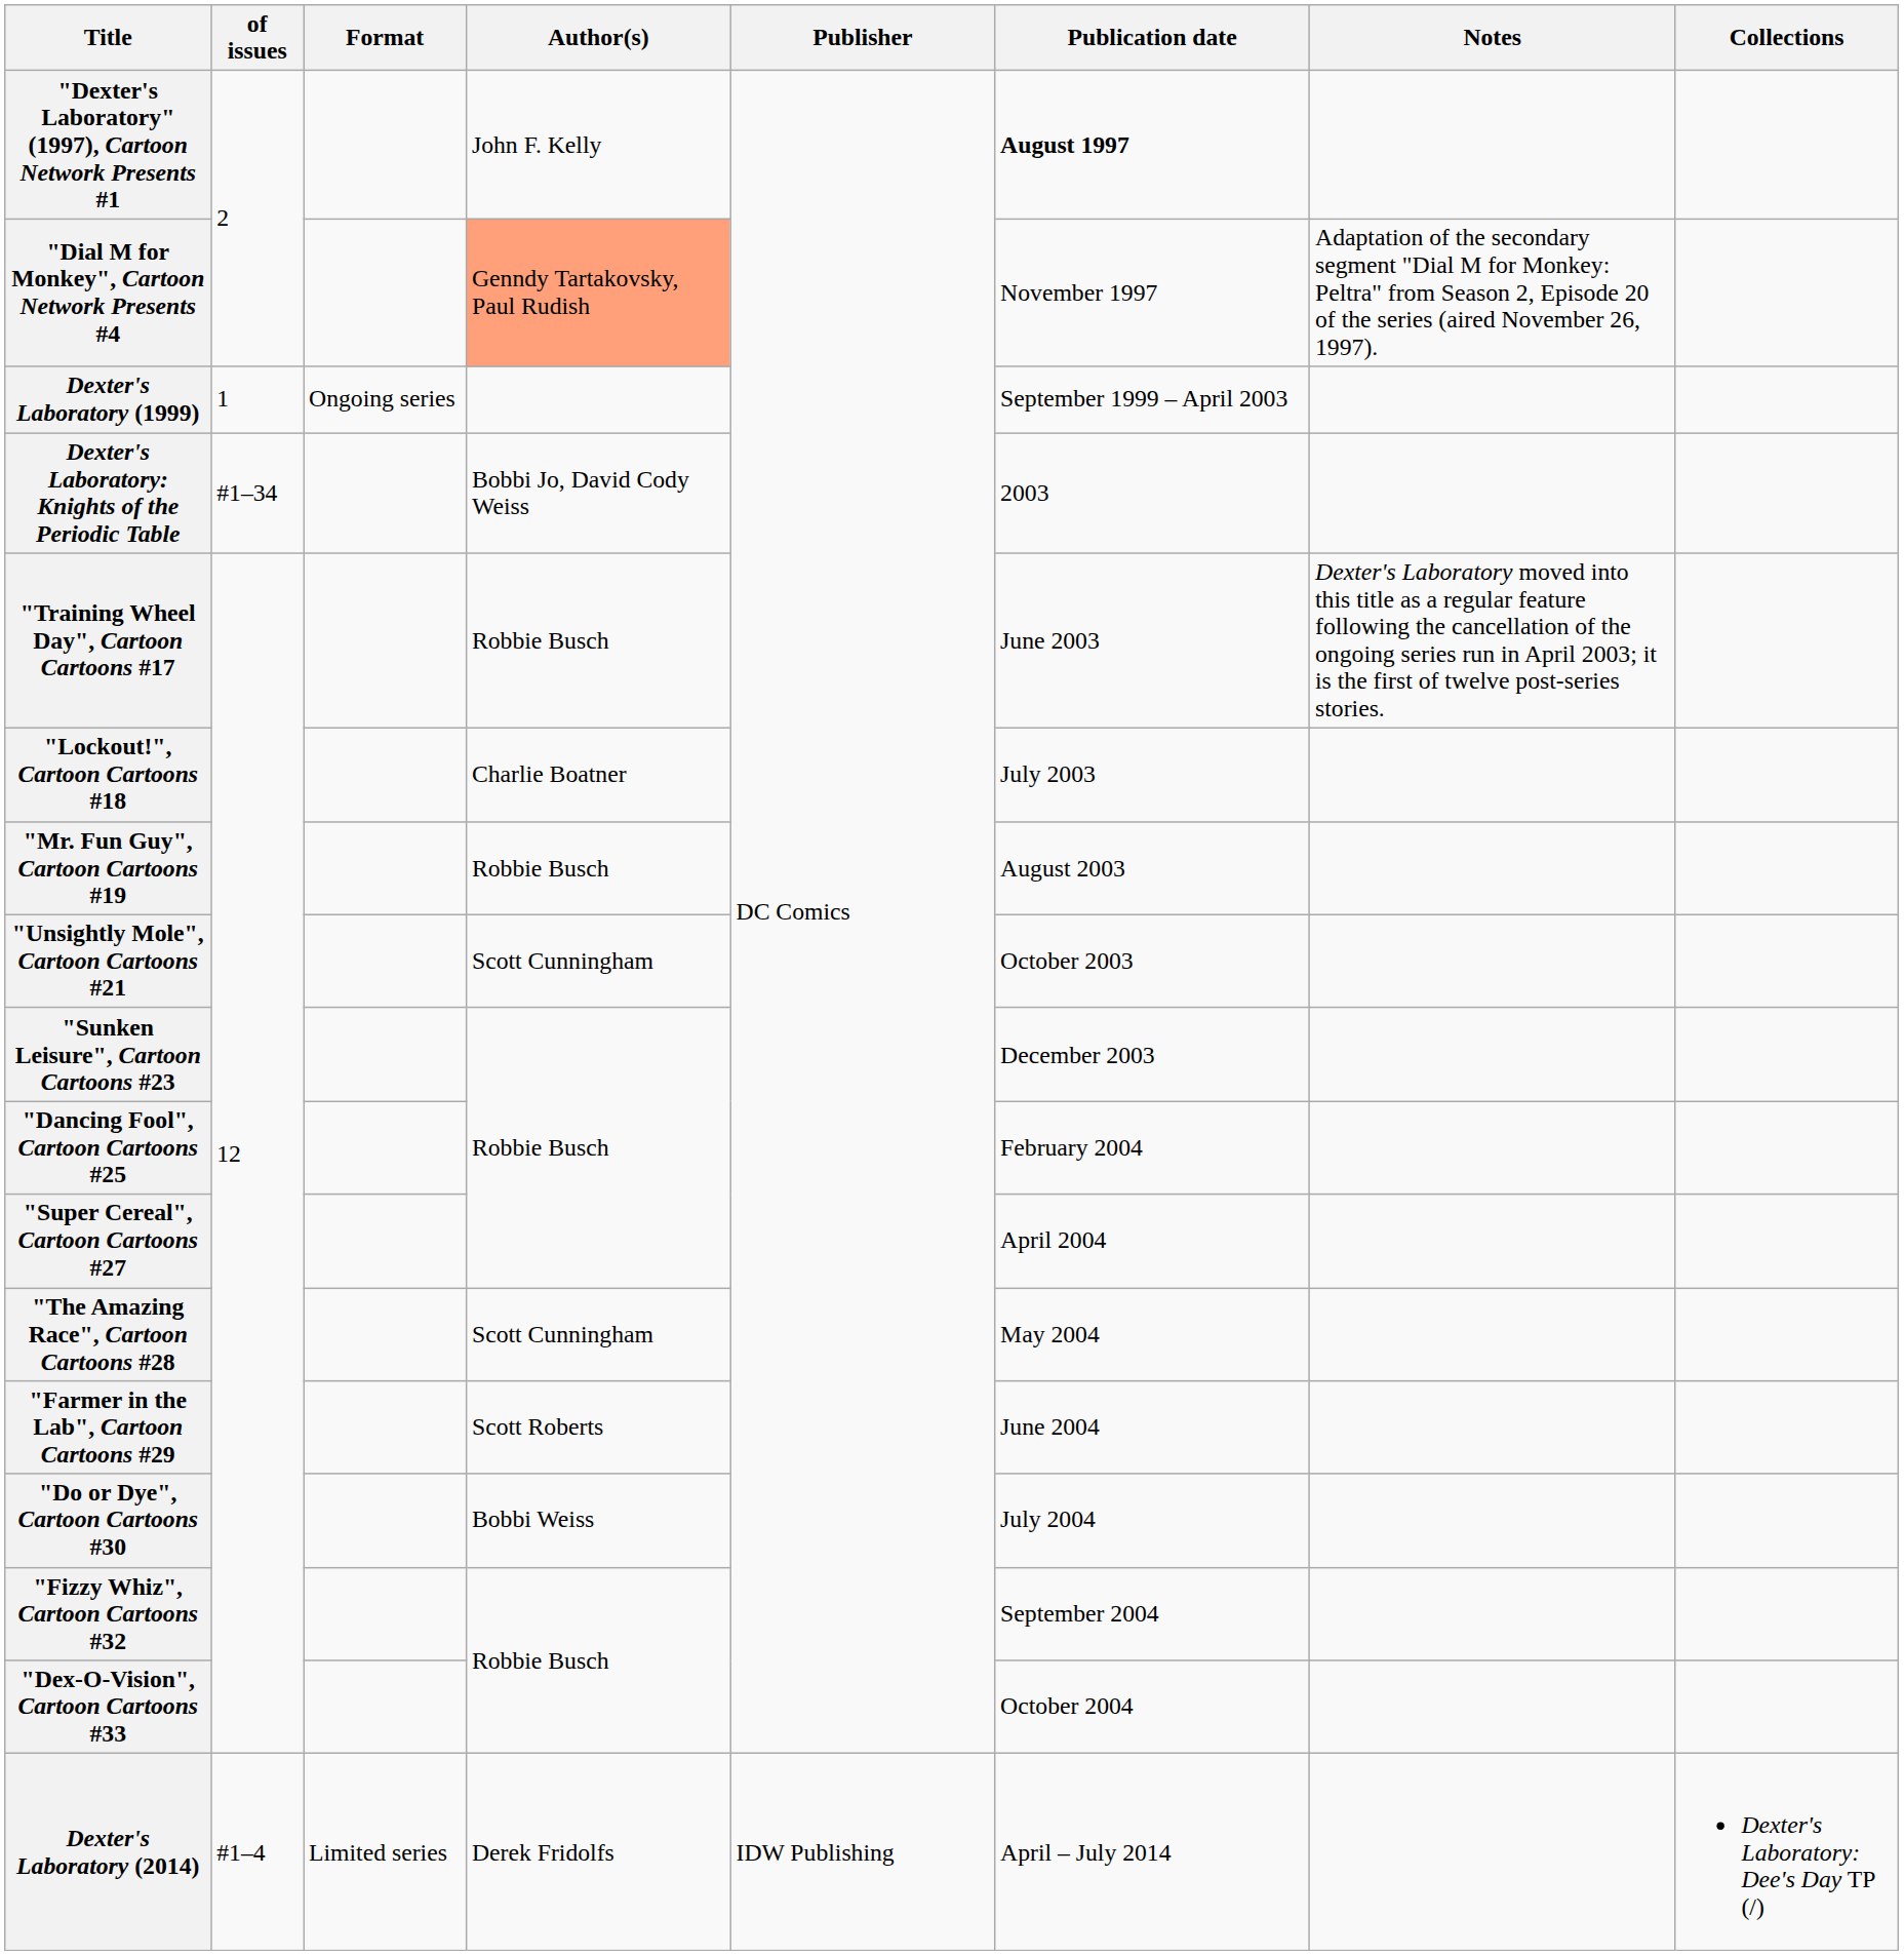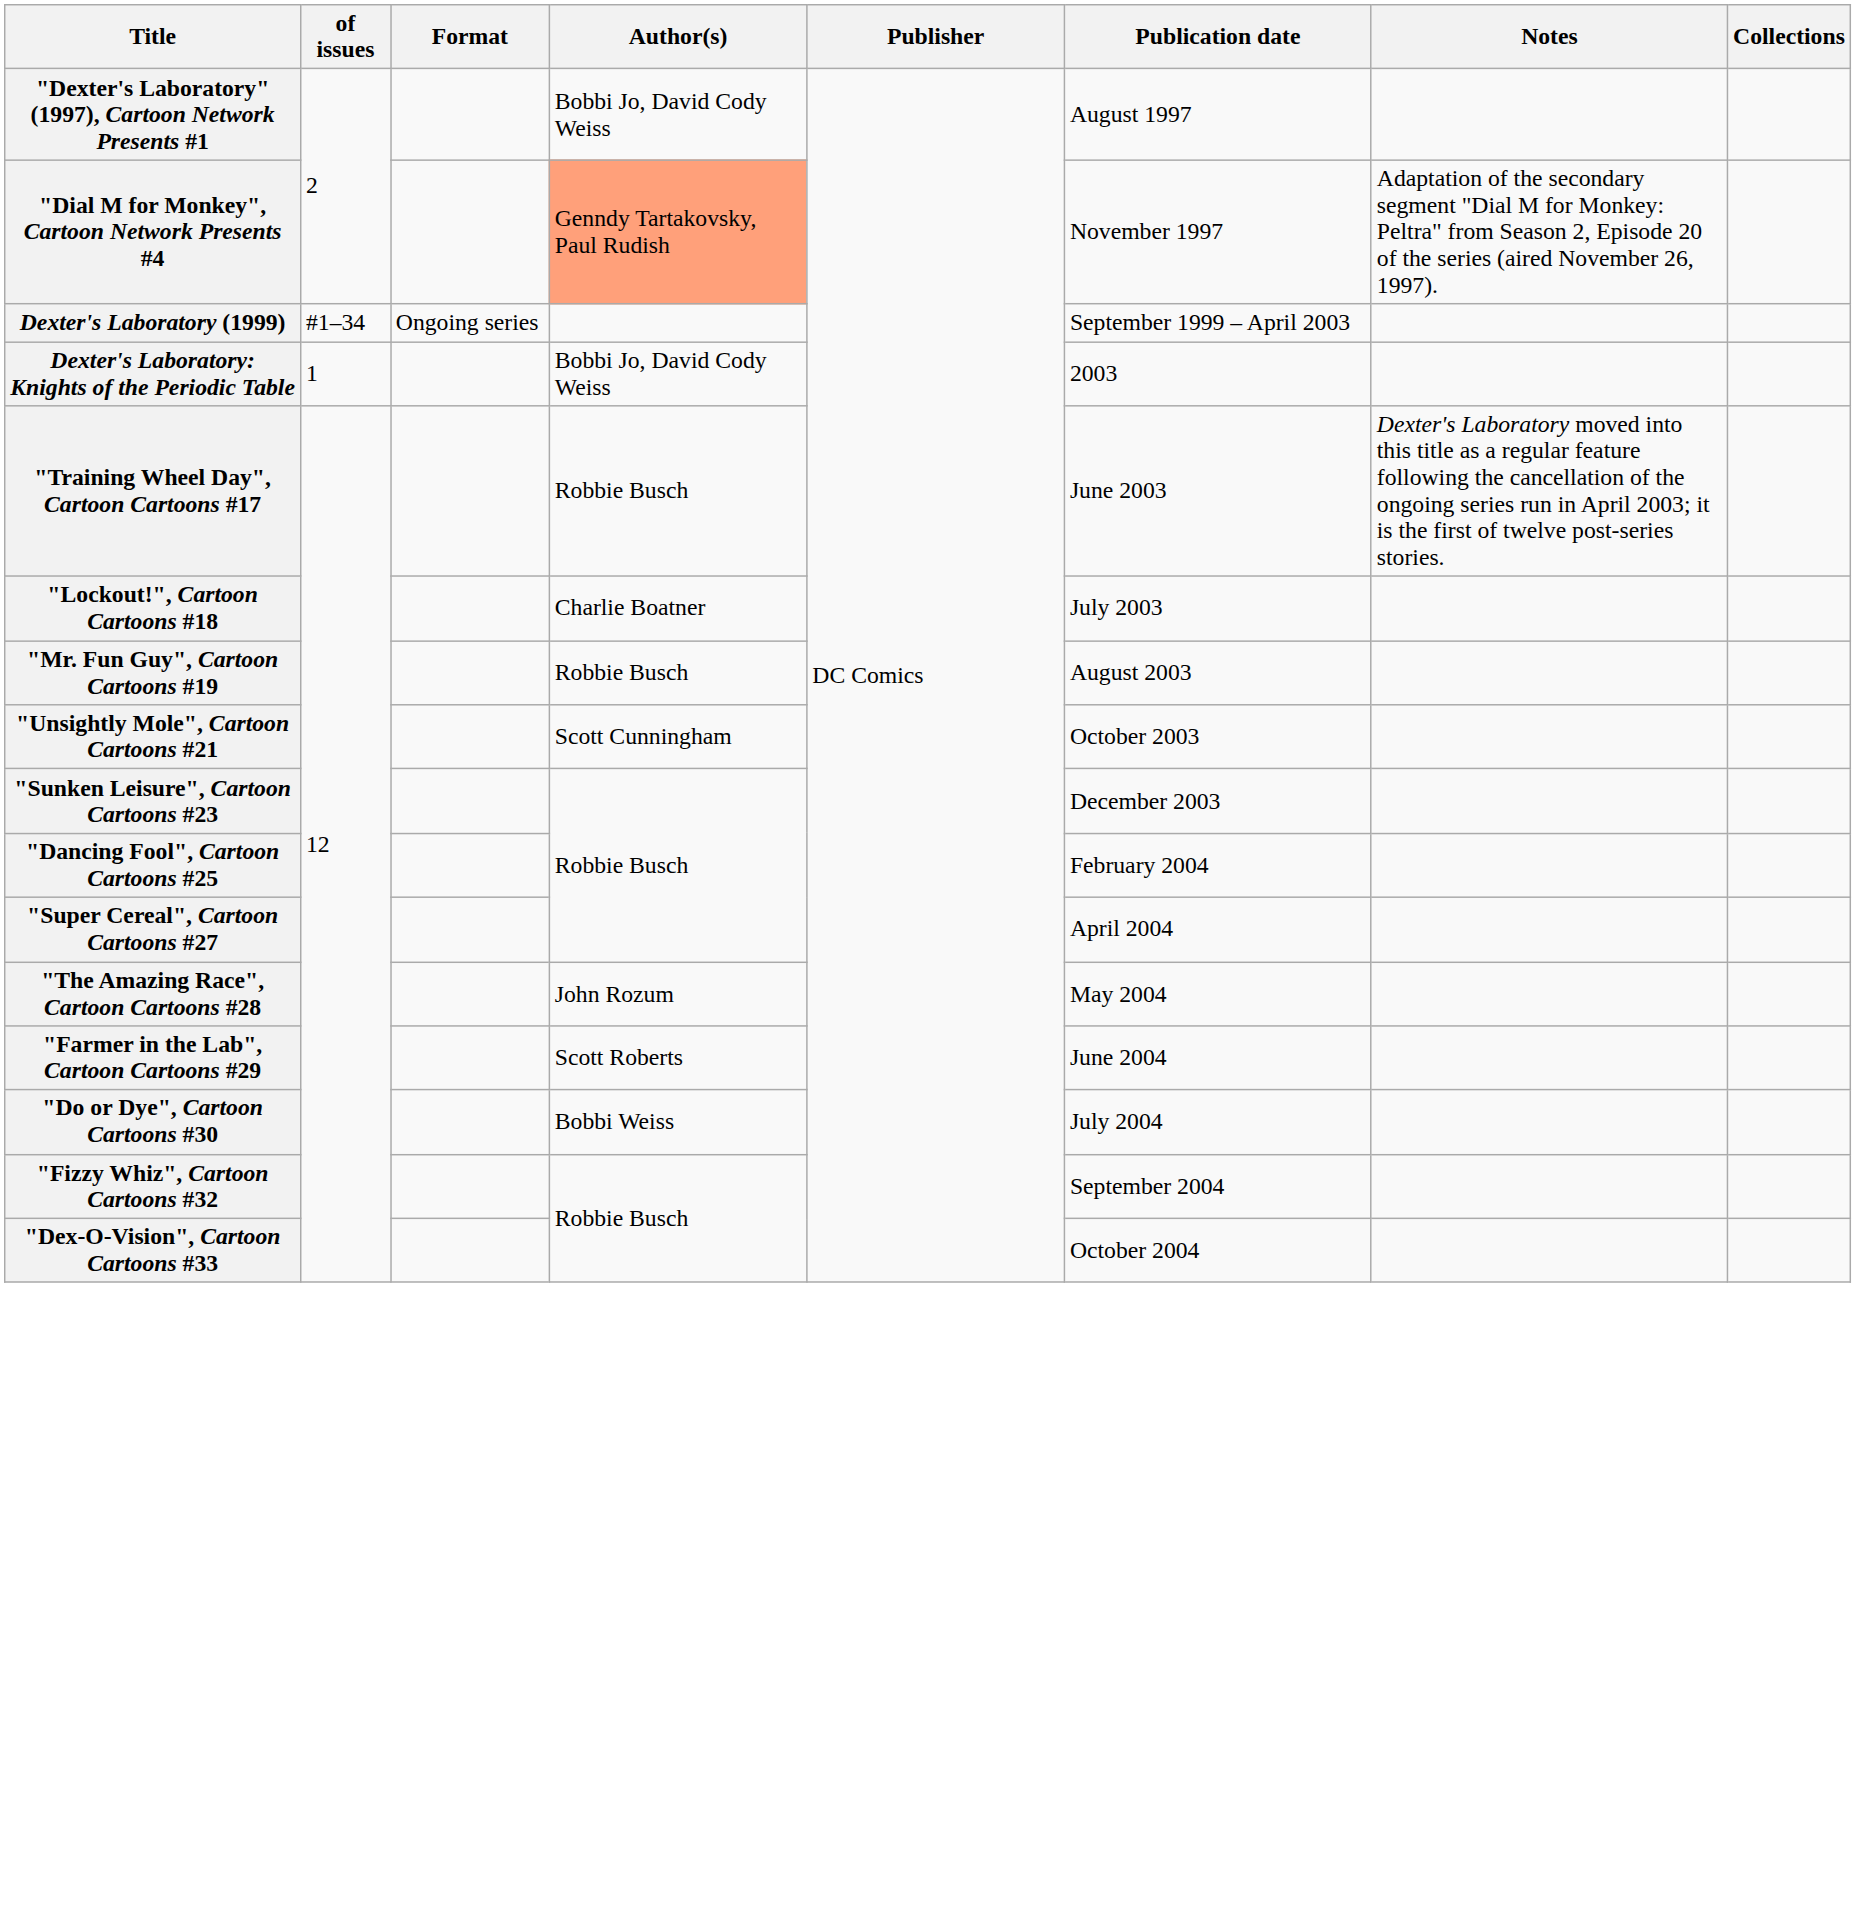"Dexter's Laboratory" (1997), Cartoon Network Presents #1 | Author(s): John F. Kelly -> Bobbi Jo, David Cody Weiss
"Dexter's Laboratory" (1997), Cartoon Network Presents #1 | Publication date: bold -> normal
Dexter's Laboratory (1999) | of issues: 1 -> #1–34
Dexter's Laboratory: Knights of the Periodic Table | of issues: #1–34 -> 1
"The Amazing Race", Cartoon Cartoons #28 | Author(s): Scott Cunningham -> John Rozum
- row: Dexter's Laboratory (2014) | #1–4 | Limited series | Derek Fridolfs | IDW Publishing | April – July 2014 | Dexter's Laboratory: Dee's Day TP (/)
